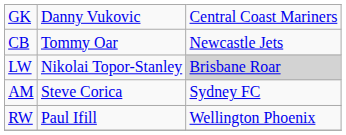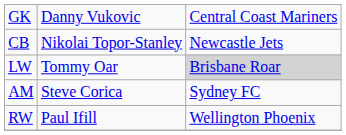CB | column 2: Tommy Oar -> Nikolai Topor-Stanley
LW | column 2: Nikolai Topor-Stanley -> Tommy Oar
